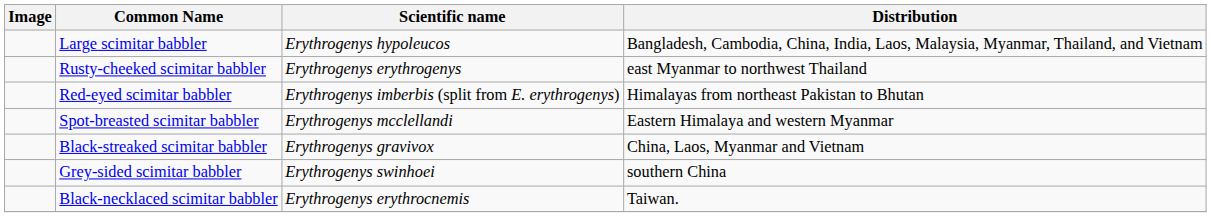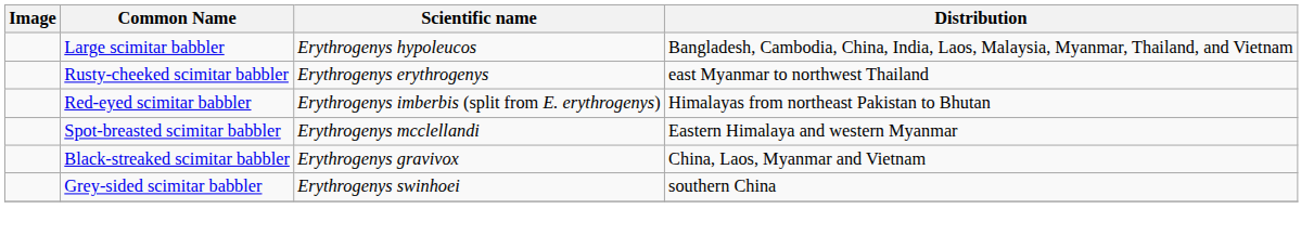- row: Black-necklaced scimitar babbler | Erythrogenys erythrocnemis | Taiwan.
